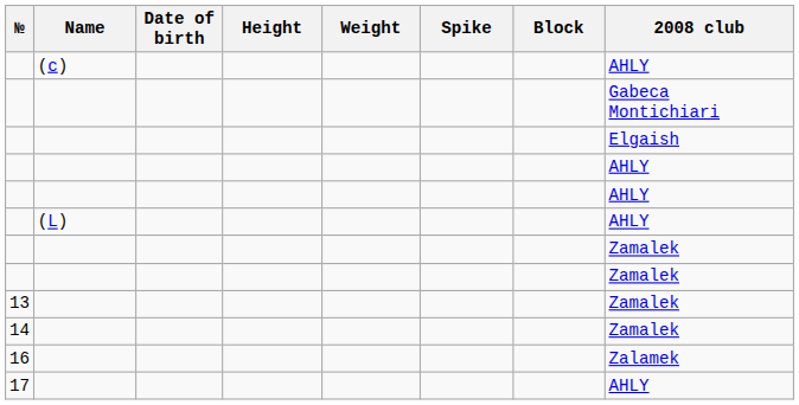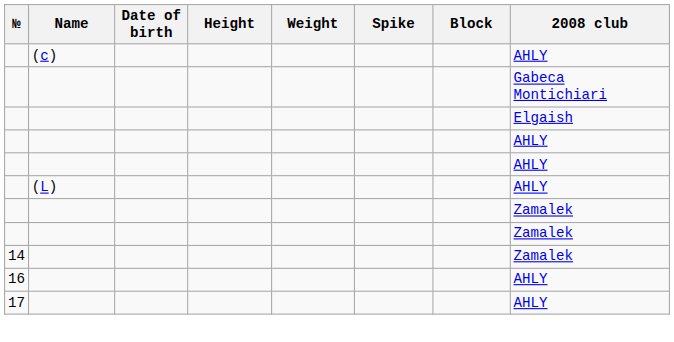- row: 13 | Zamalek
16 | 2008 club: Zalamek -> AHLY
